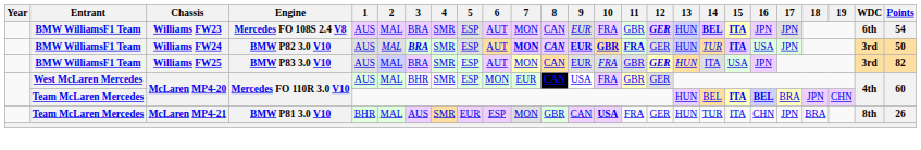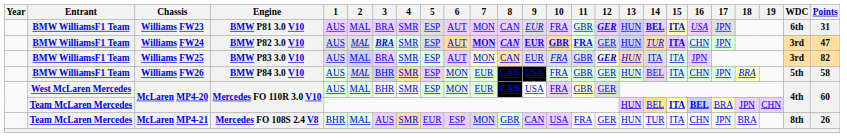Williams FW23 | Engine: Mercedes FO 108S 2.4 V8 -> BMW P81 3.0 V10
Williams FW23 | 16: JPN -> USA
Williams FW23 | Points: 54 -> 31
Williams FW24 | 16: USA -> CHN
Williams FW24 | Points: 50 -> 47
Williams FW25 | 15: USA -> ITA
+ row: BMW WilliamsF1 Team | Williams FW26 | BMW P84 3.0 V10 | AUS | MAL | BHR | SMR | ESP | MON | EUR | CAN | USA | FRA | GBR | GER | HUN | BEL | ITA | CHN | JPN | BRA | 5th | 58
McLaren MP4-21 | Engine: BMW P81 3.0 V10 -> Mercedes FO 108S 2.4 V8
McLaren MP4-21 | 10: bold -> normal
